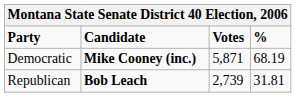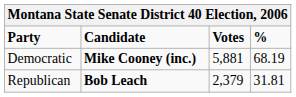Democratic | Votes: 5,871 -> 5,881
Republican | Votes: 2,739 -> 2,379
